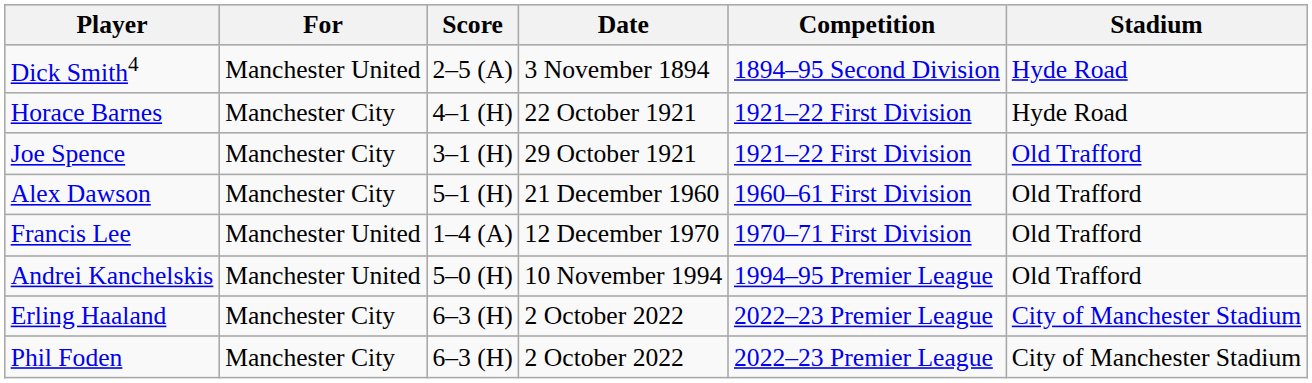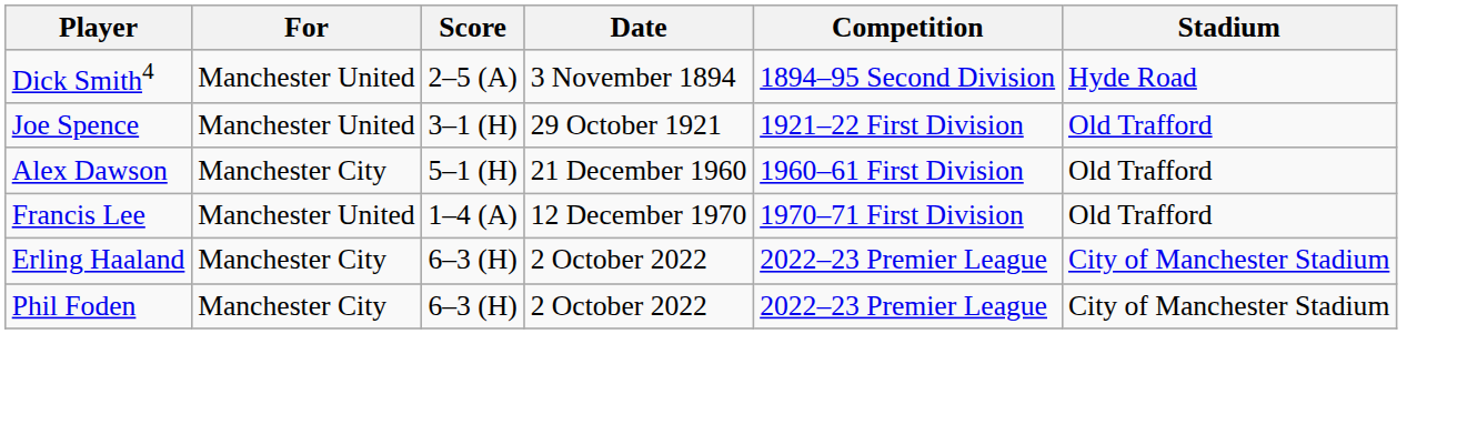- row: Horace Barnes | Manchester City | 4–1 (H) | 22 October 1921 | 1921–22 First Division | Hyde Road
Joe Spence | For: Manchester City -> Manchester United
- row: Andrei Kanchelskis | Manchester United | 5–0 (H) | 10 November 1994 | 1994–95 Premier League | Old Trafford
